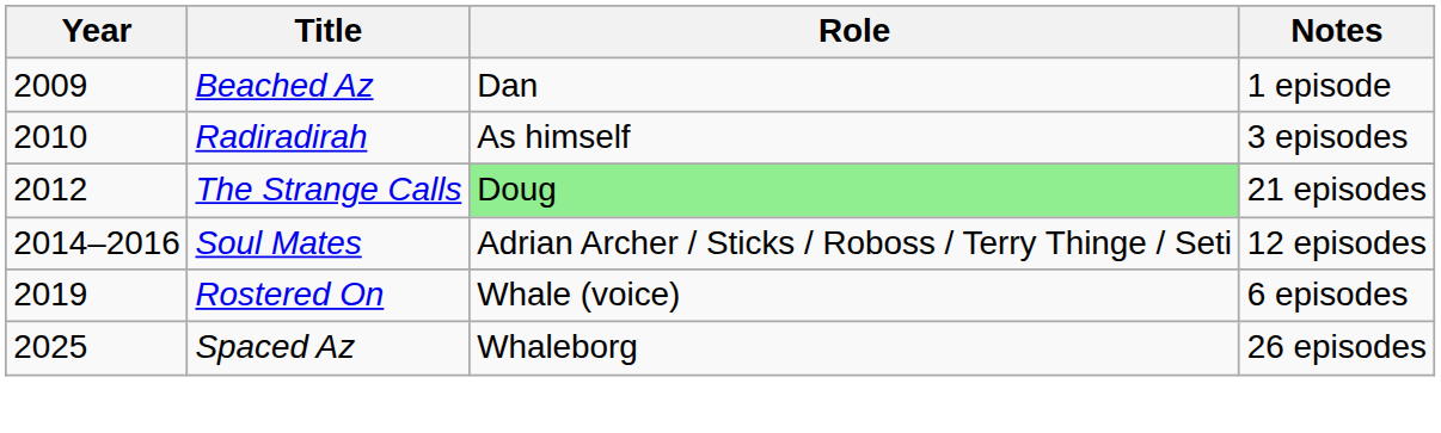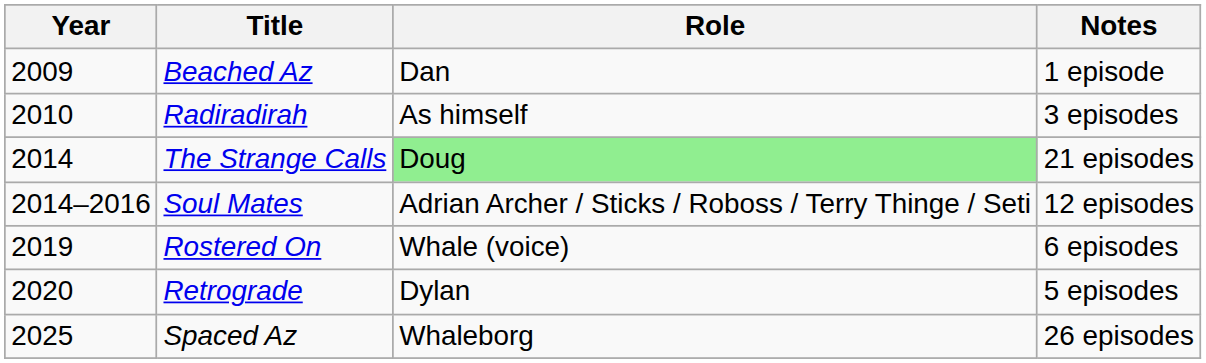The Strange Calls | Year: 2012 -> 2014
+ row: 2020 | Retrograde | Dylan | 5 episodes
